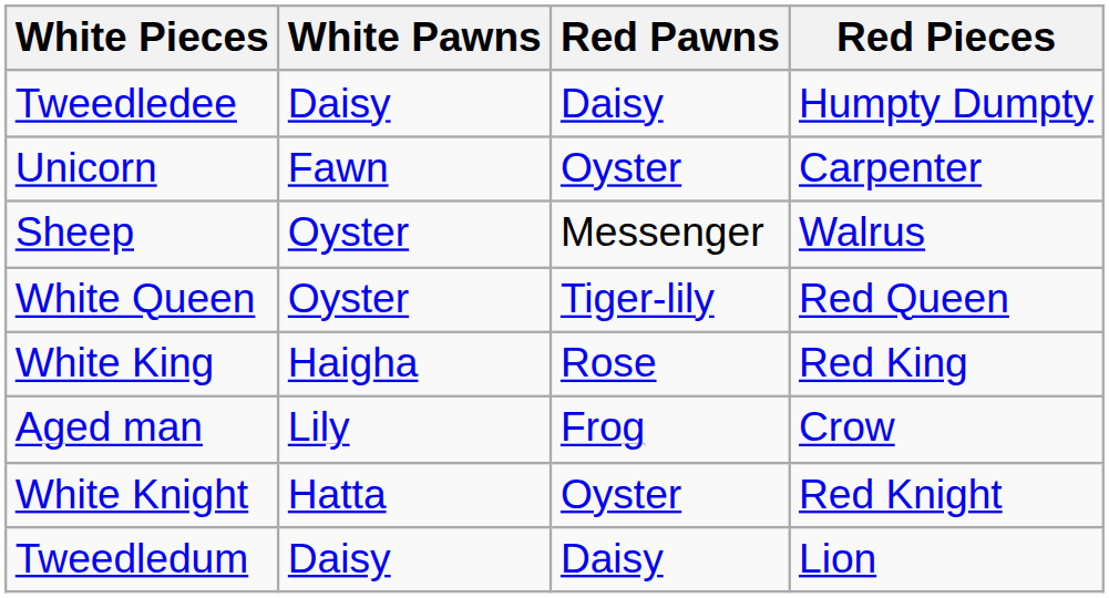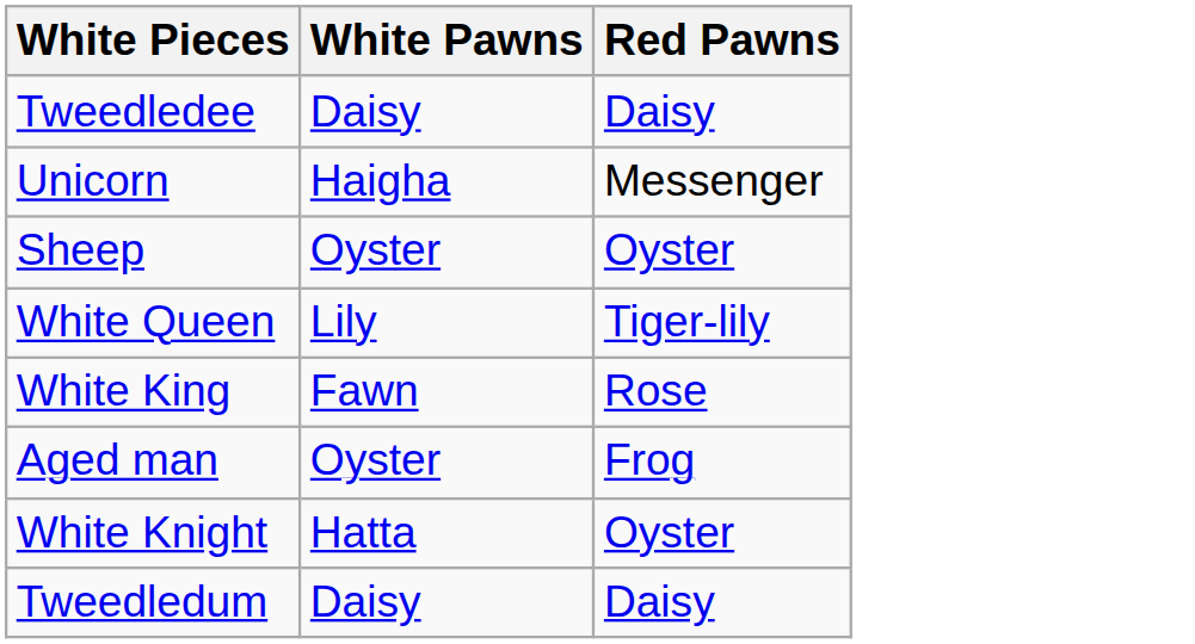- column: Red Pieces | Humpty Dumpty | Carpenter | Walrus | Red Queen | Red King | Crow | Red Knight | Lion
Unicorn | White Pawns: Fawn -> Haigha
Unicorn | Red Pawns: Oyster -> Messenger
Sheep | Red Pawns: Messenger -> Oyster
White Queen | White Pawns: Oyster -> Lily
White King | White Pawns: Haigha -> Fawn
Aged man | White Pawns: Lily -> Oyster
